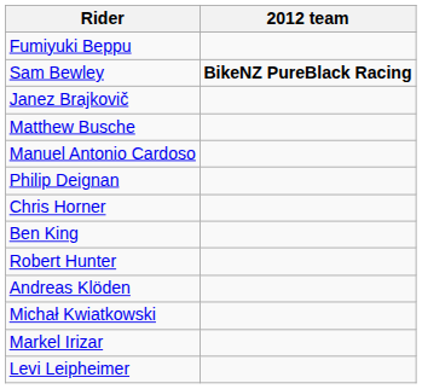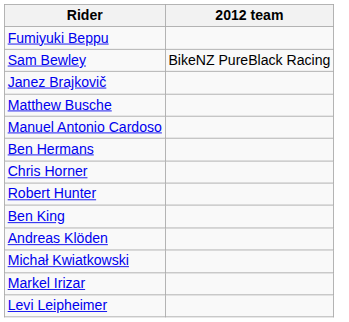Sam Bewley | 2012 team: bold -> normal
- row: Philip Deignan
+ row: Ben Hermans
rows swapped: Robert Hunter <-> Ben King
